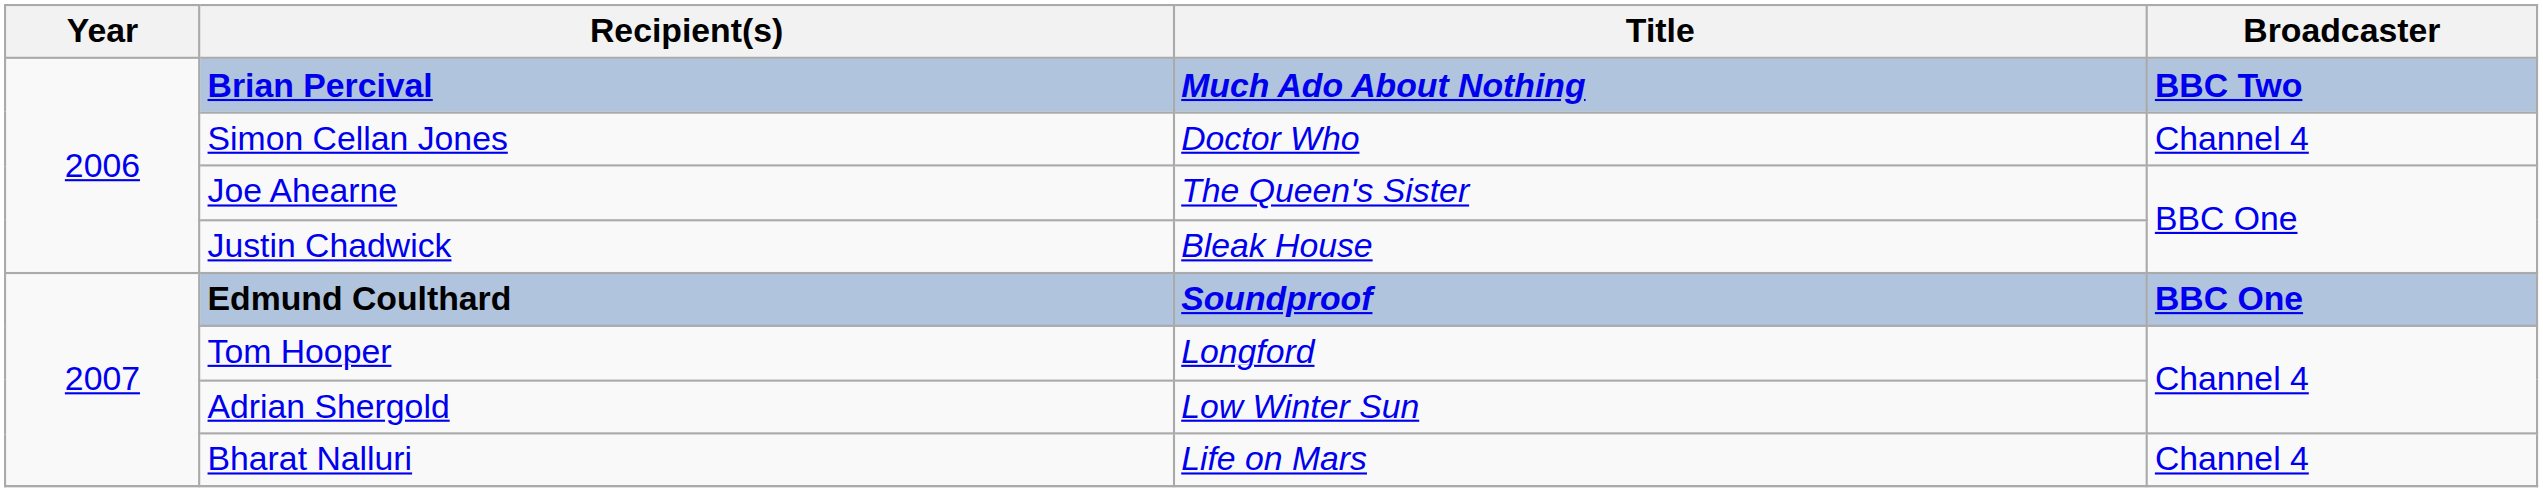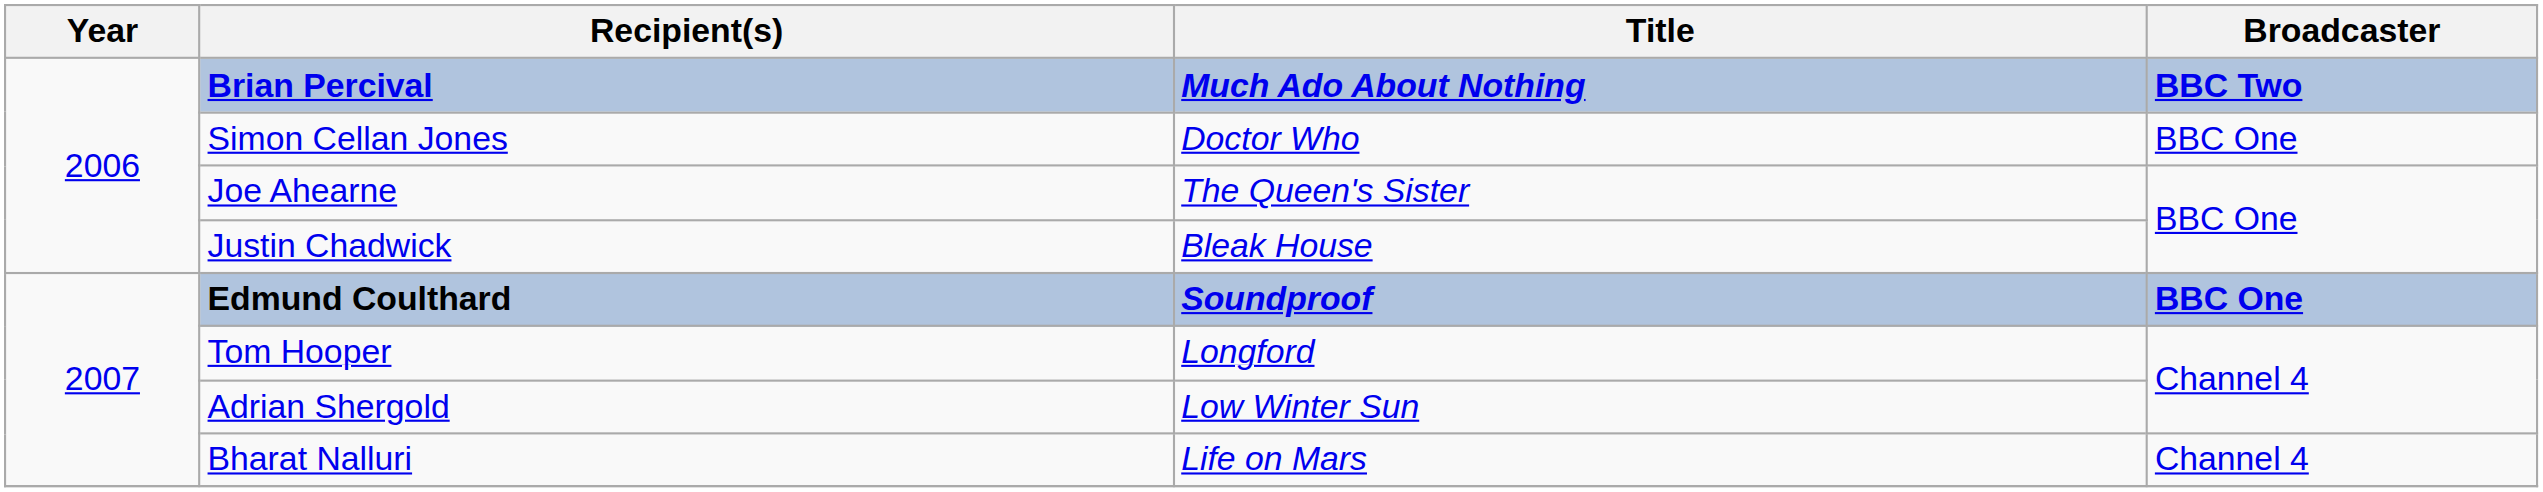Simon Cellan Jones | Broadcaster: Channel 4 -> BBC One
